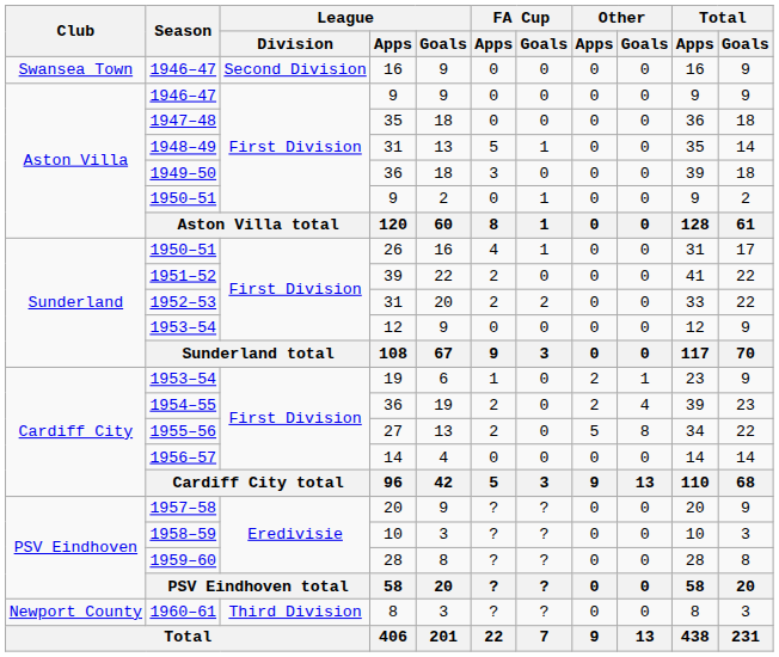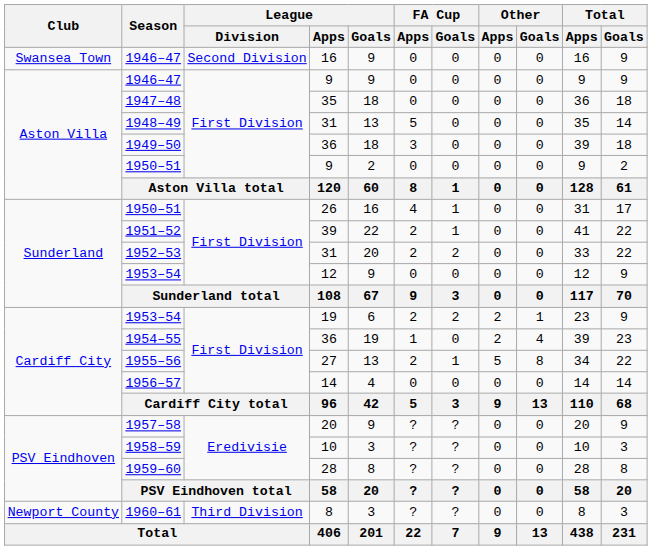1948–49 | FA Cup / Goals: 1 -> 0
1950–51 / 9 | FA Cup / Goals: 1 -> 0
1951–52 | FA Cup / Goals: 0 -> 1
1953–54 / 19 | FA Cup / Apps: 1 -> 2
1953–54 / 19 | FA Cup / Goals: 0 -> 2
1954–55 | FA Cup / Apps: 2 -> 1
1955–56 | FA Cup / Goals: 0 -> 1
